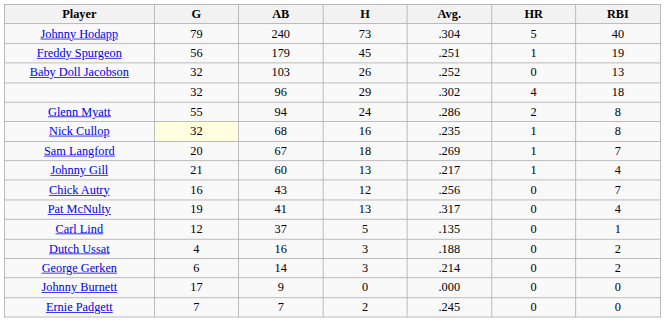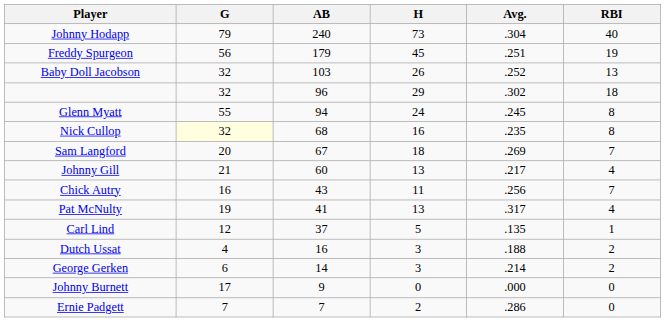- column: HR | 5 | 1 | 0 | 4 | 2 | 1 | 1 | 1 | 0 | 0 | 0 | 0 | 0 | 0 | 0
Glenn Myatt | Avg.: .286 -> .245
Chick Autry | H: 12 -> 11
Ernie Padgett | Avg.: .245 -> .286
